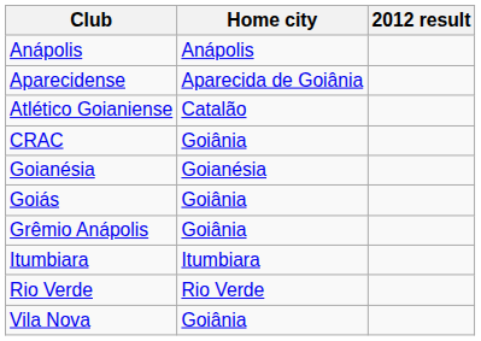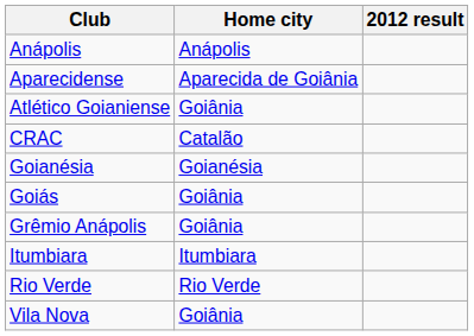Atlético Goianiense | Home city: Catalão -> Goiânia
CRAC | Home city: Goiânia -> Catalão
